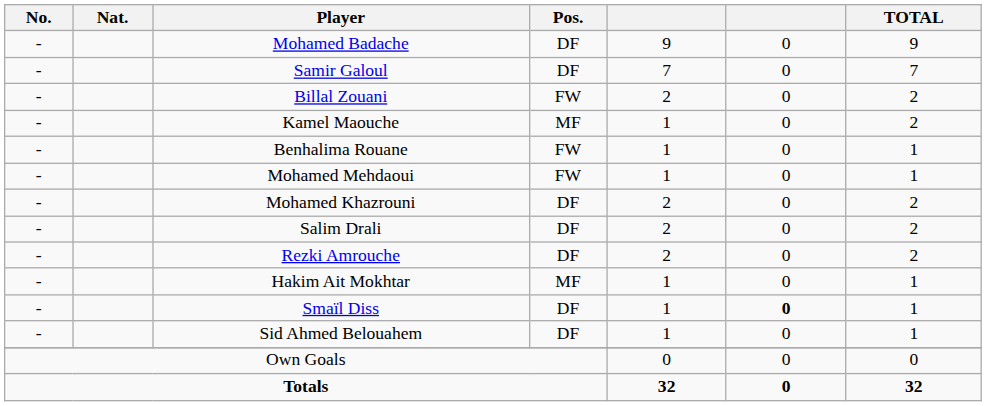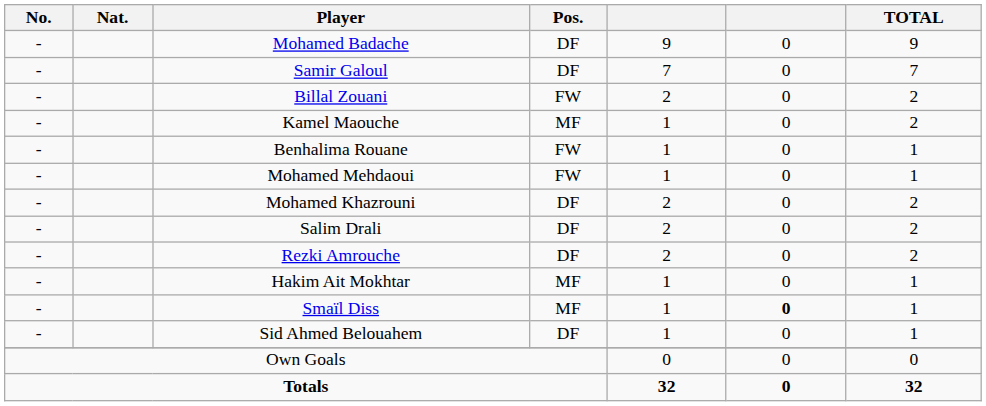Smaïl Diss | Pos.: DF -> MF
